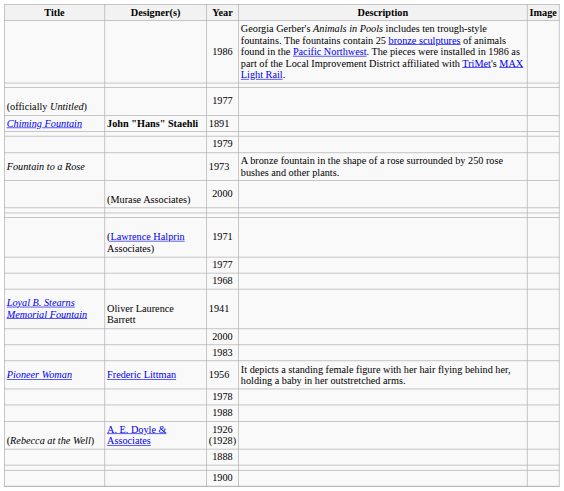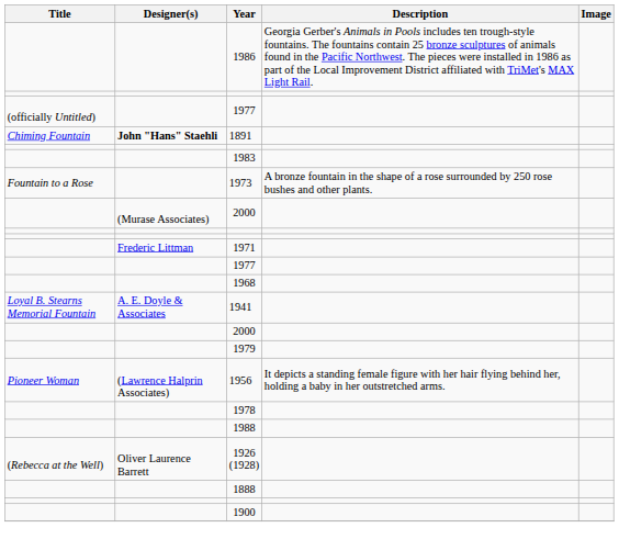rows swapped: 1979 <-> 1983
1971 | Designer(s): (Lawrence Halprin Associates) -> Frederic Littman
1941 | Designer(s): Oliver Laurence Barrett -> A. E. Doyle & Associates
1956 | Designer(s): Frederic Littman -> (Lawrence Halprin Associates)
1926 (1928) | Designer(s): A. E. Doyle & Associates -> Oliver Laurence Barrett
